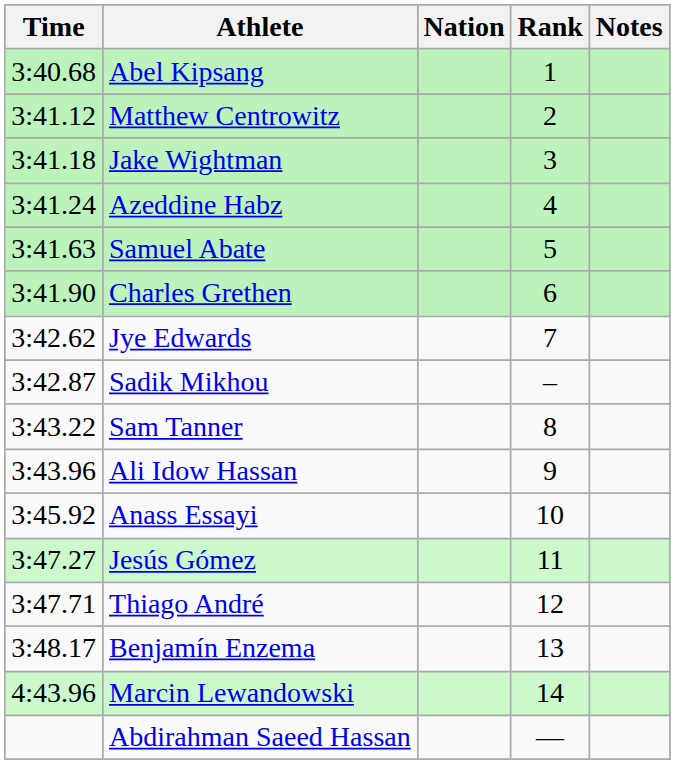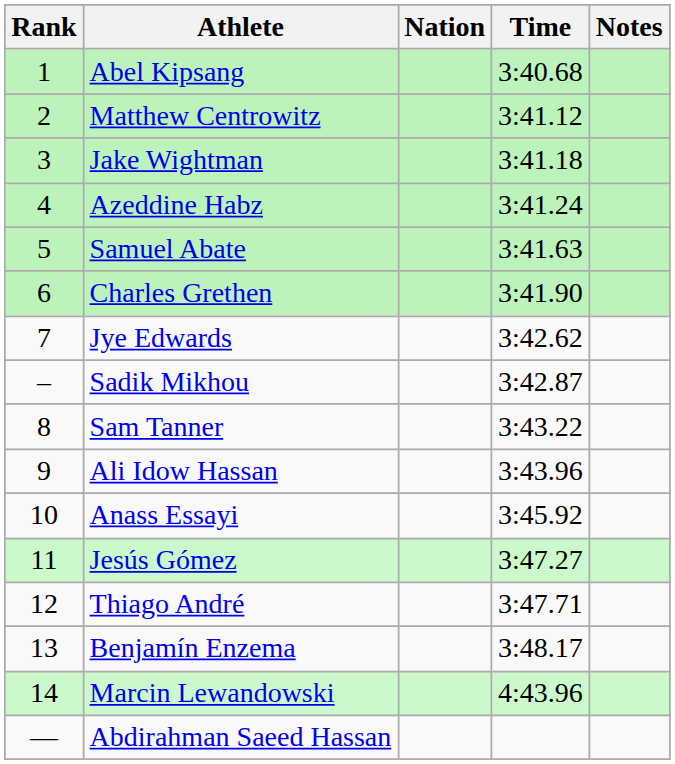columns swapped: Rank <-> Time
